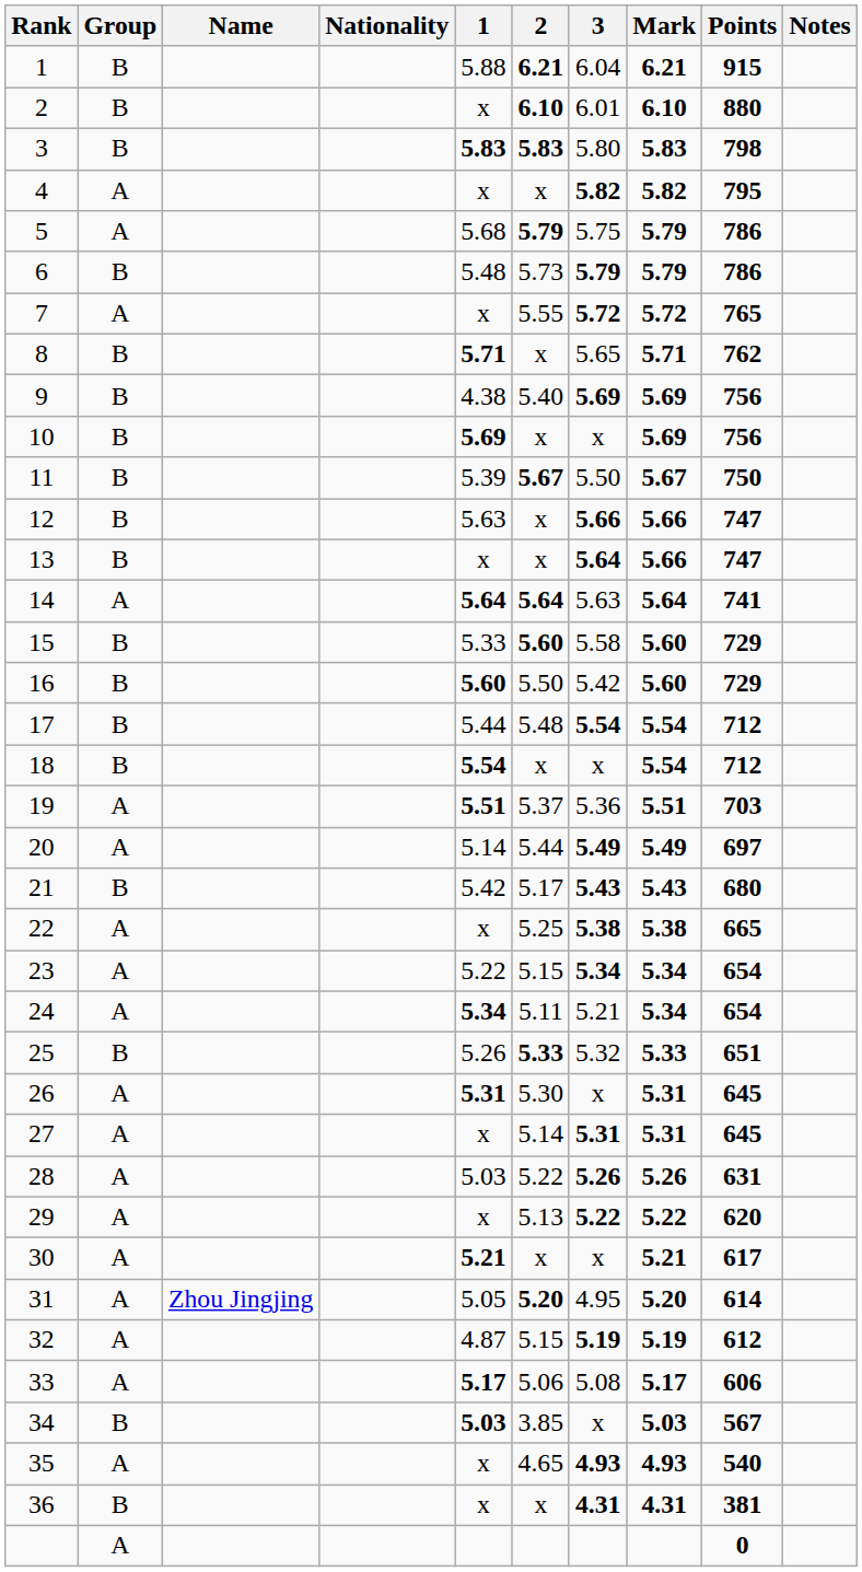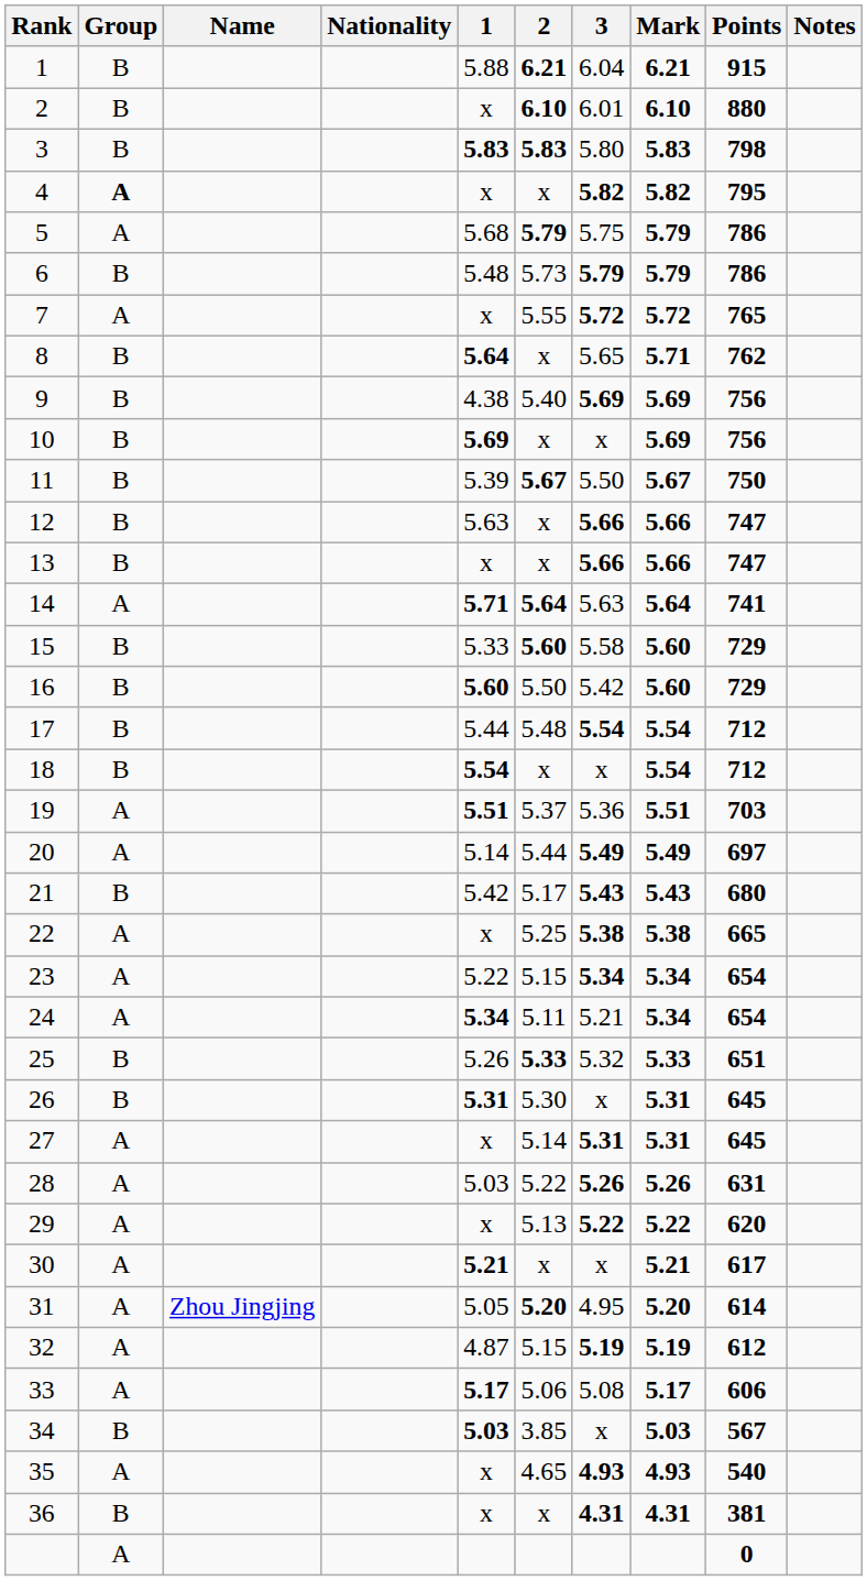4 | Group: normal -> bold
8 | 1: 5.71 -> 5.64
13 | 3: 5.64 -> 5.66
14 | 1: 5.64 -> 5.71
26 | Group: A -> B
